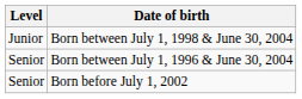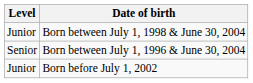Born before July 1, 2002 | Level: Senior -> Junior
